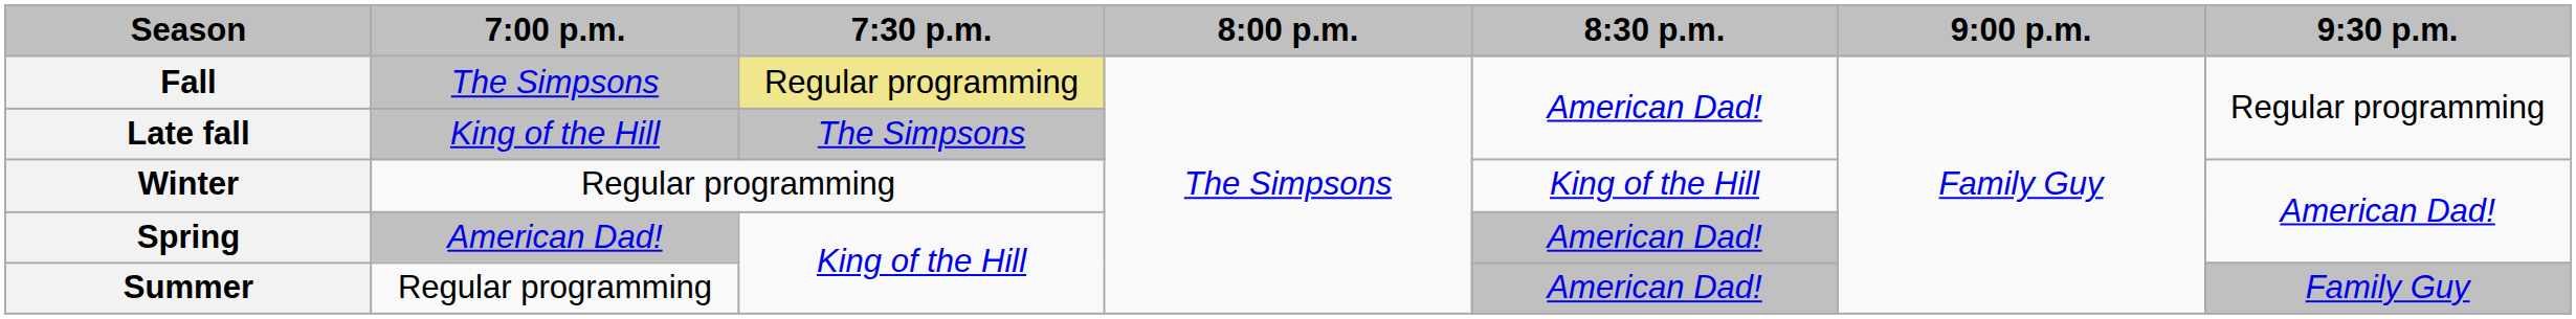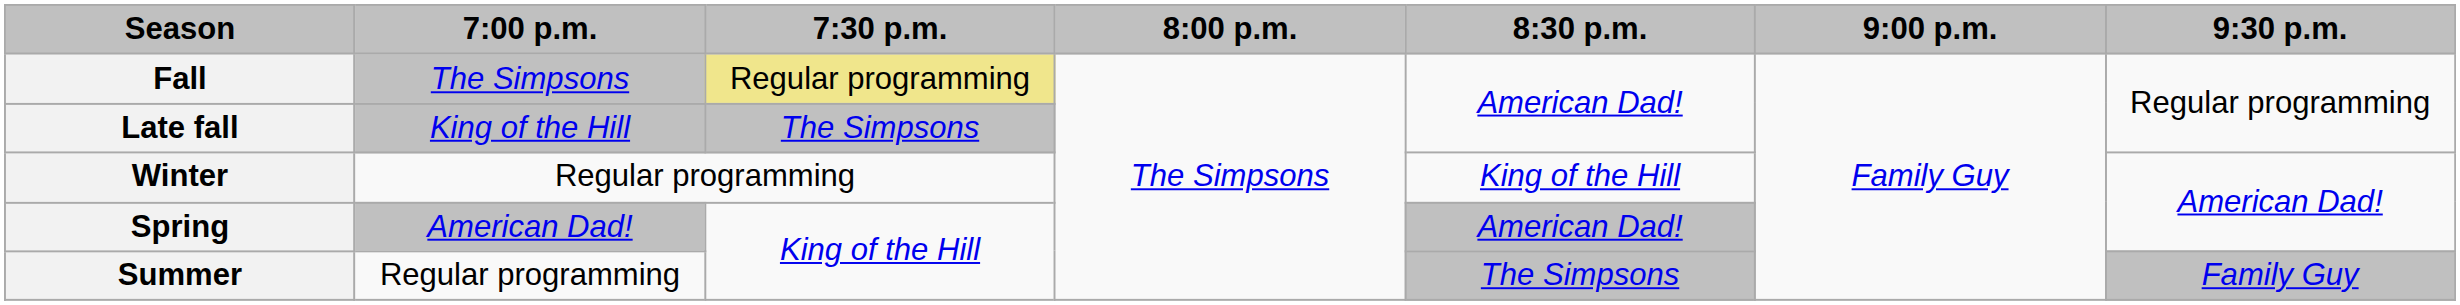Summer | 8:30 p.m.: American Dad! -> The Simpsons
